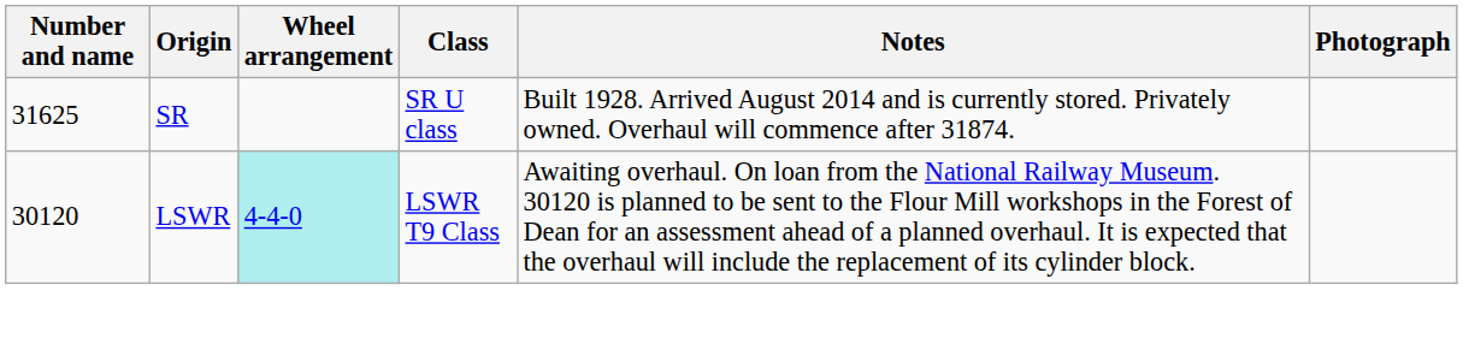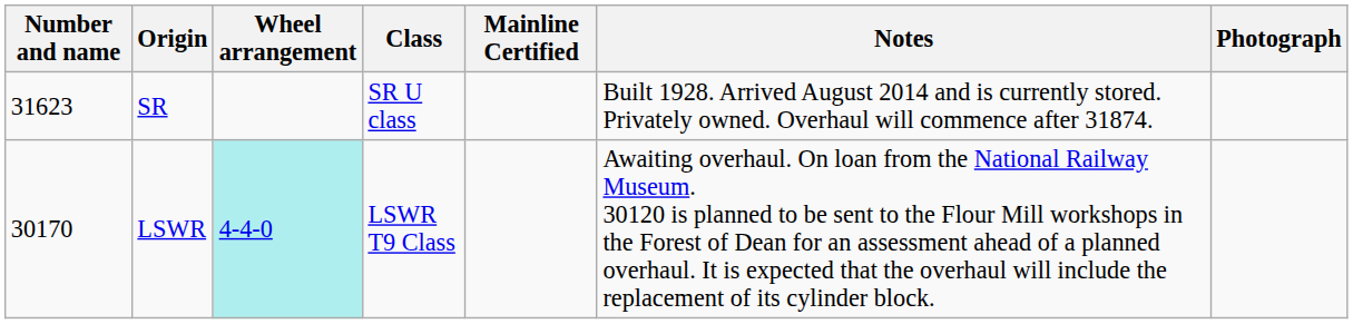+ column: Mainline Certified
SR | Number and name: 31625 -> 31623
LSWR | Number and name: 30120 -> 30170
